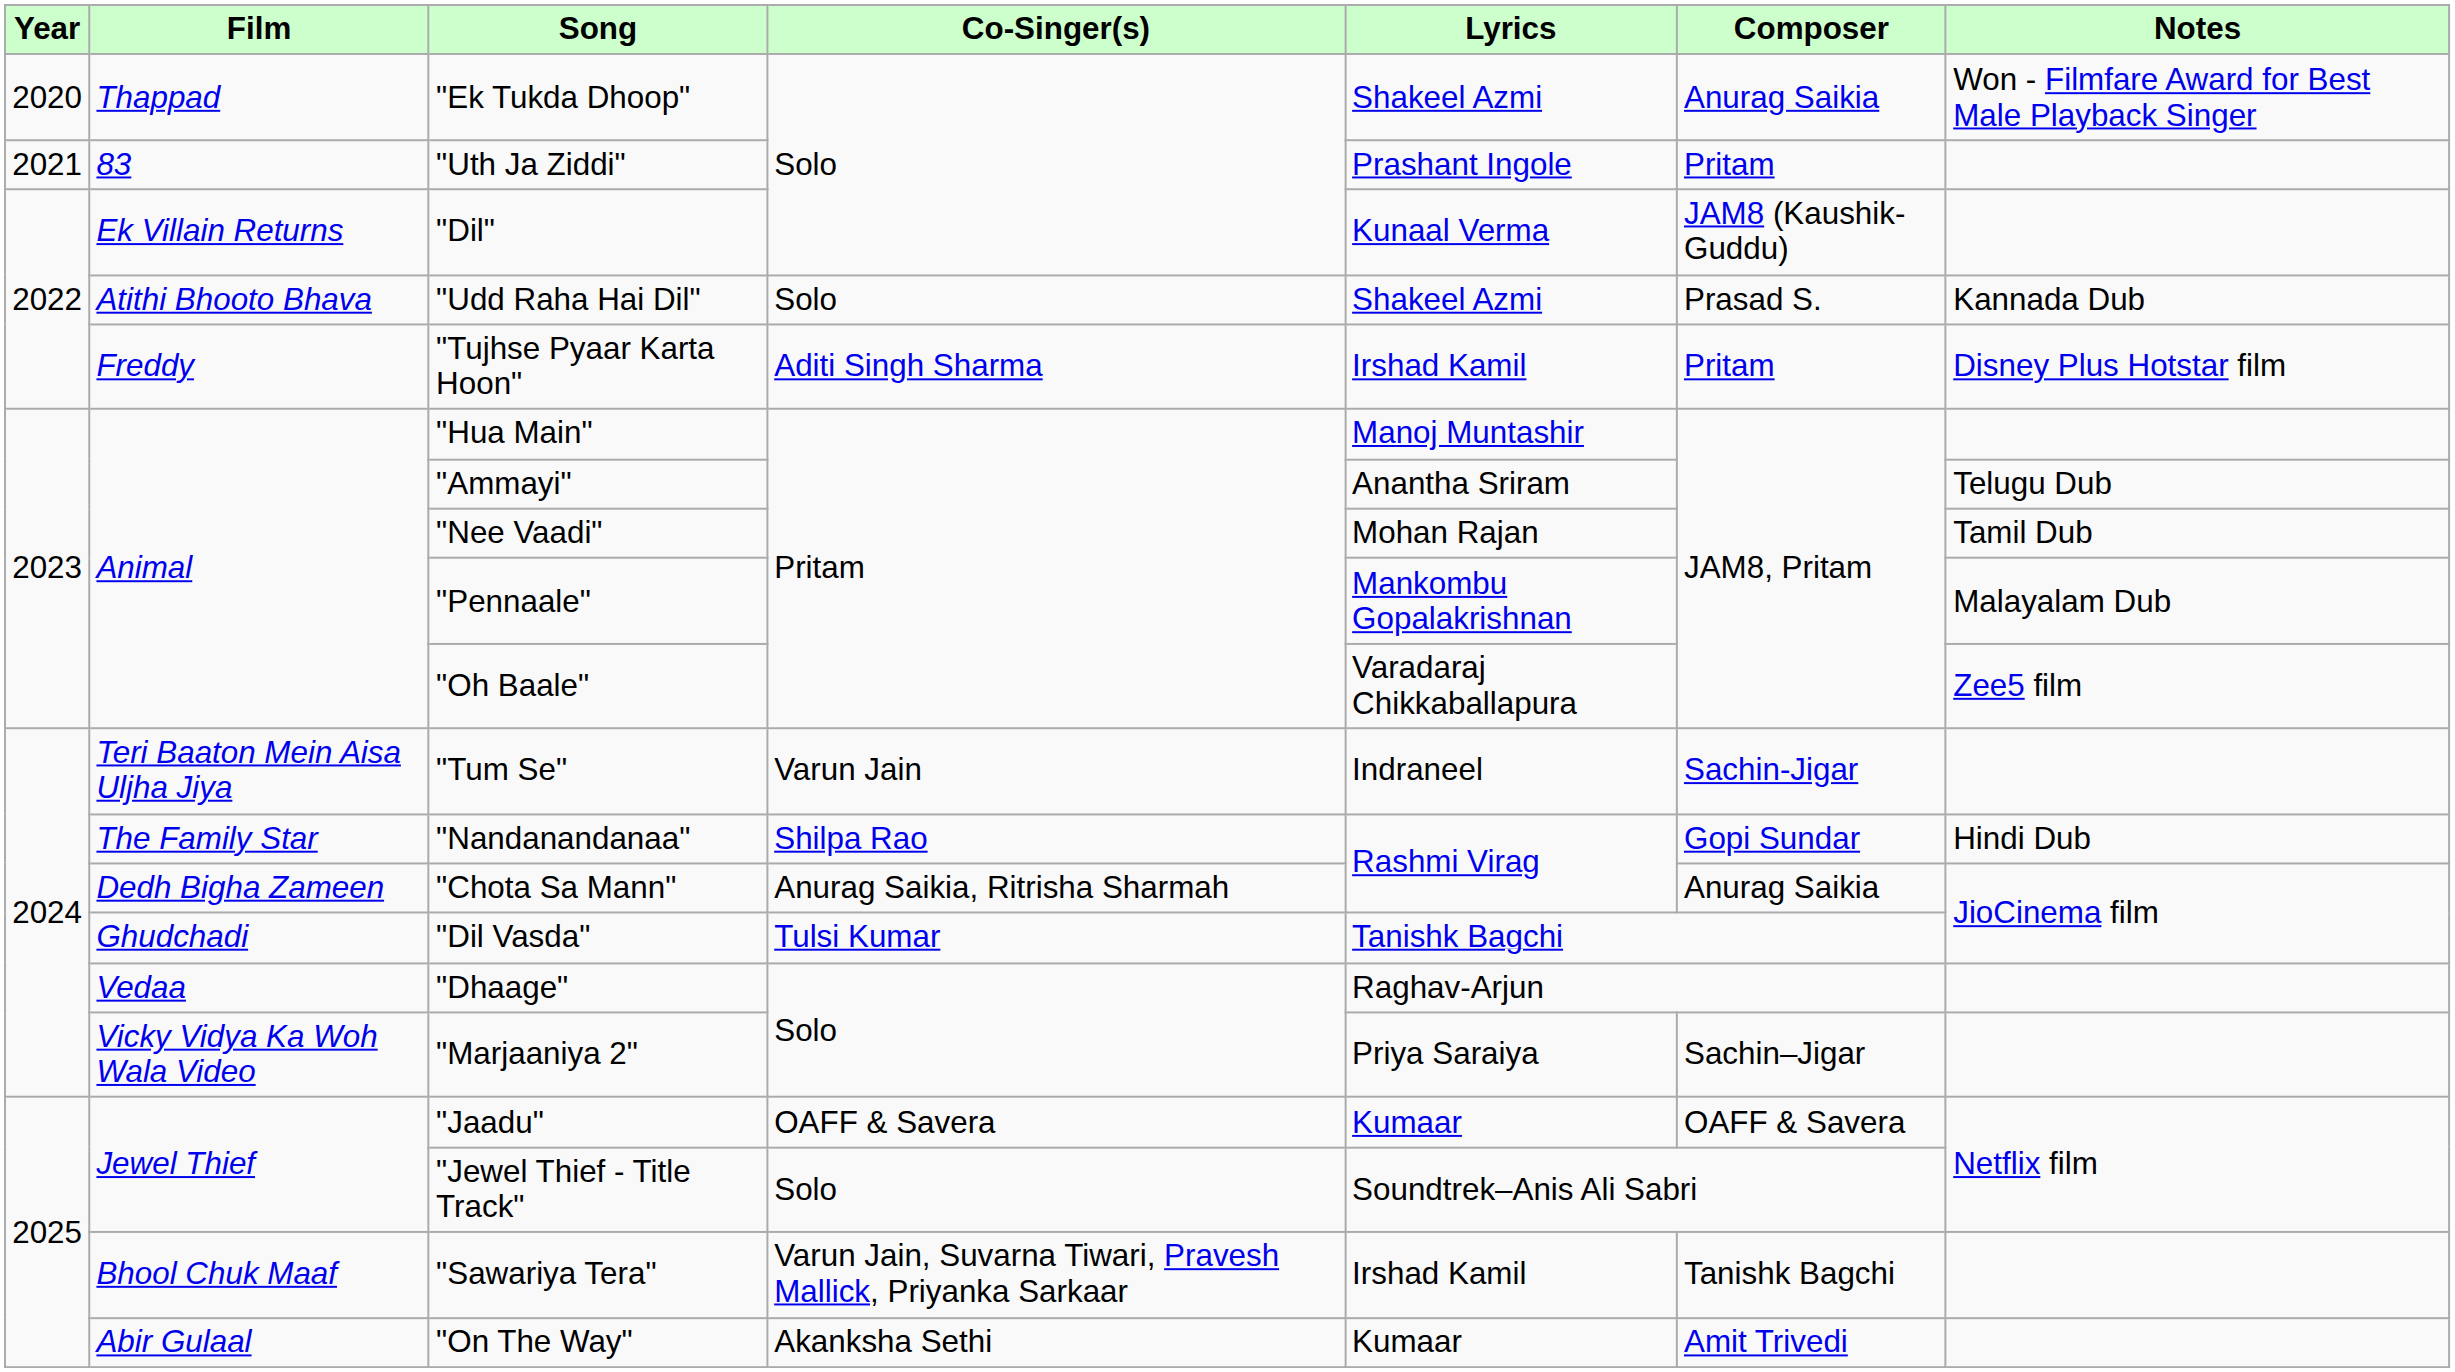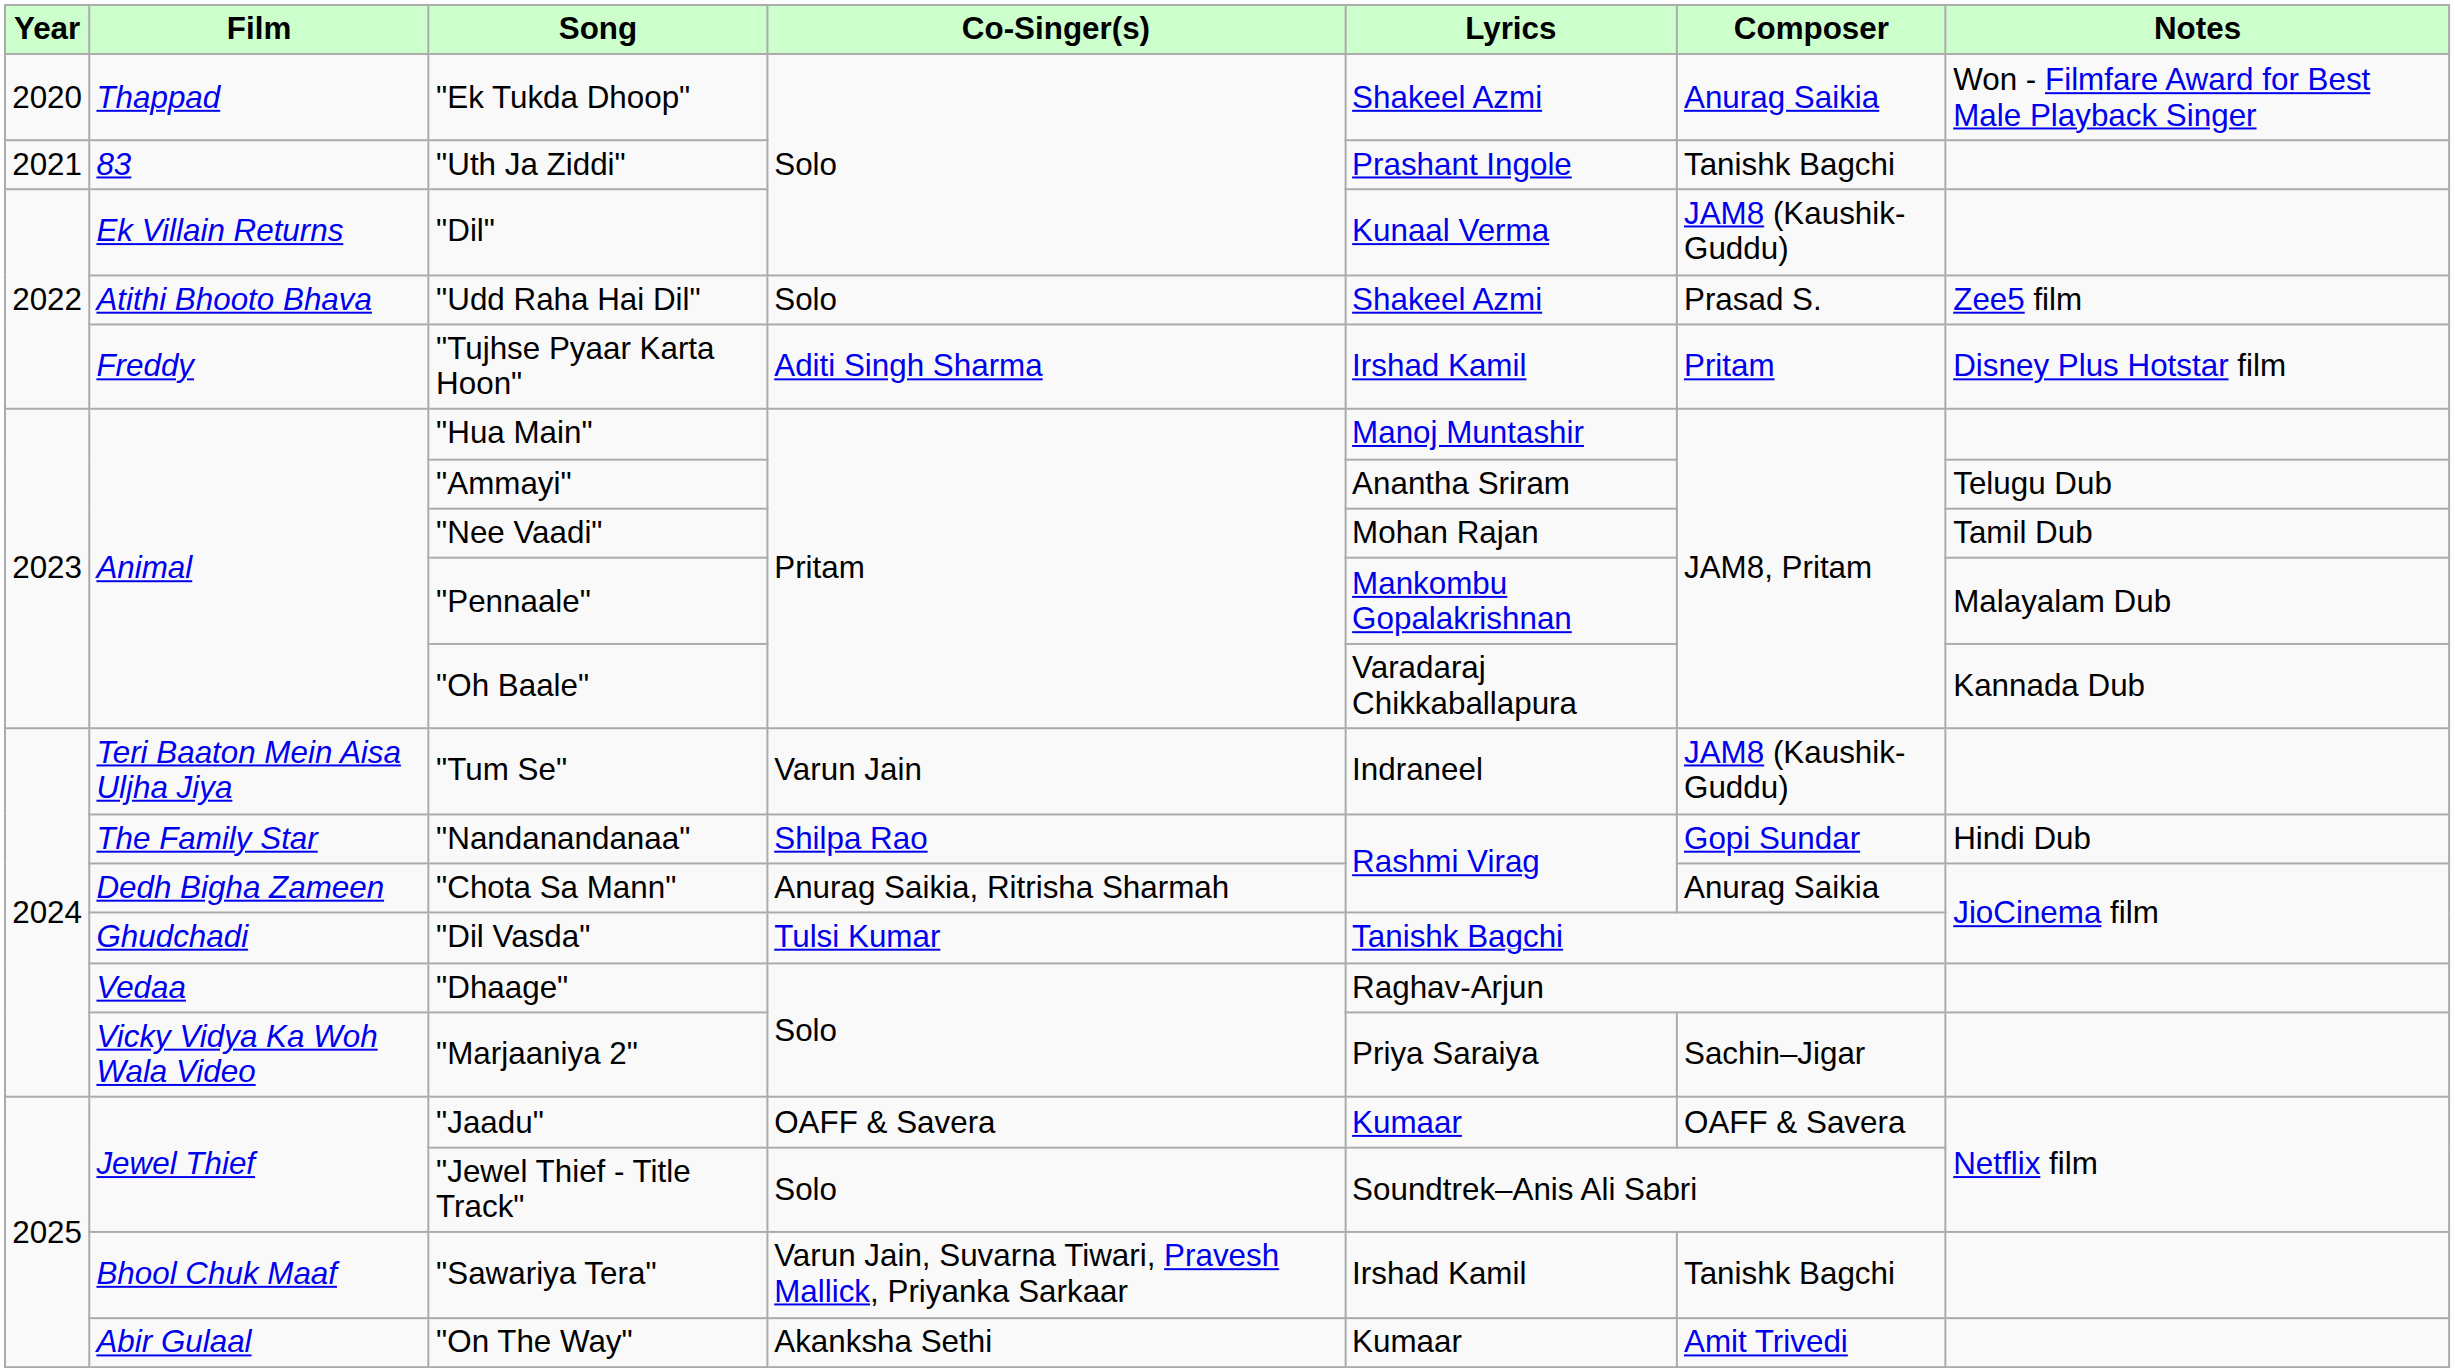"Uth Ja Ziddi" | Composer: Pritam -> Tanishk Bagchi
"Udd Raha Hai Dil" | Notes: Kannada Dub -> Zee5 film
"Oh Baale" | Notes: Zee5 film -> Kannada Dub
"Tum Se" | Composer: Sachin-Jigar -> JAM8 (Kaushik-Guddu)
